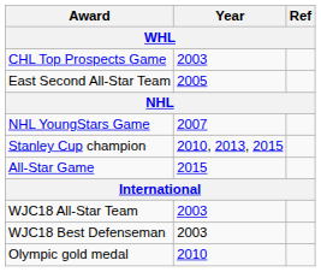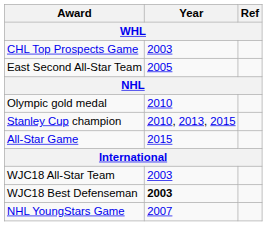rows swapped: NHL YoungStars Game <-> Olympic gold medal
WJC18 Best Defenseman | Year: normal -> bold
